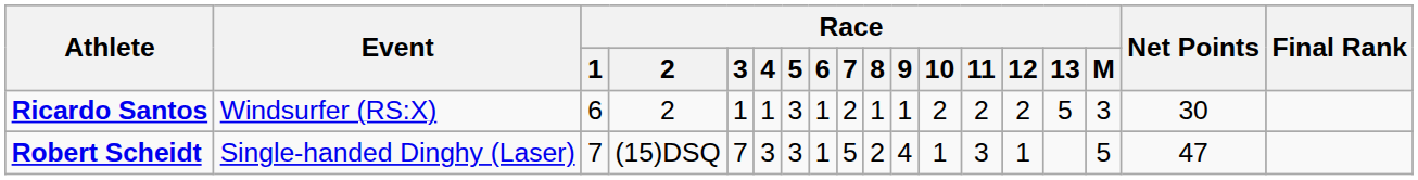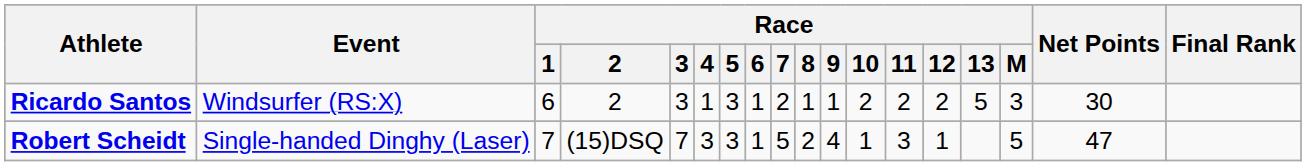Ricardo Santos | Race / 3: 1 -> 3
